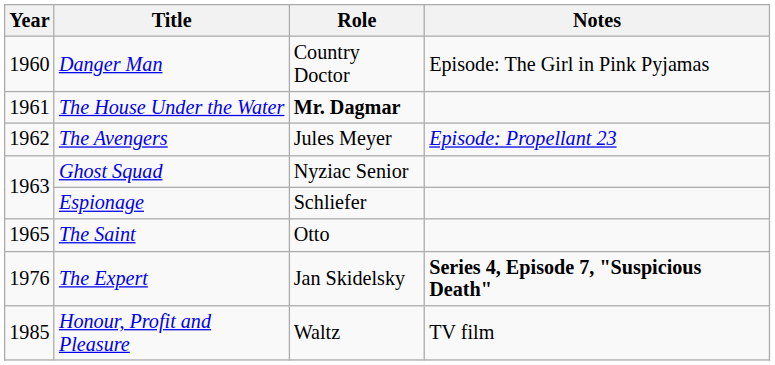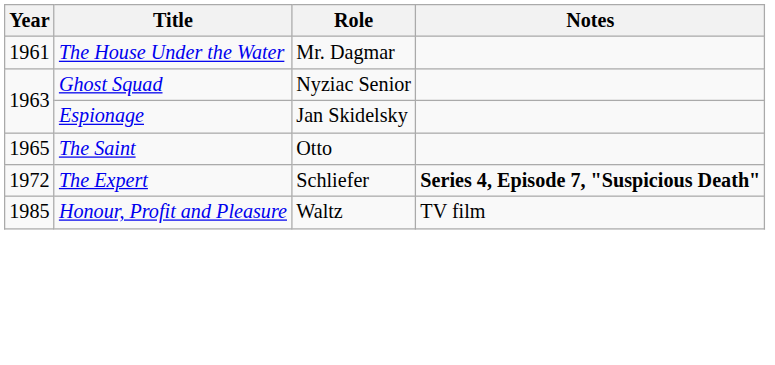- row: 1960 | Danger Man | Country Doctor | Episode: The Girl in Pink Pyjamas
The House Under the Water | Role: bold -> normal
- row: 1962 | The Avengers | Jules Meyer | Episode: Propellant 23
Espionage | Role: Schliefer -> Jan Skidelsky
The Expert | Year: 1976 -> 1972
The Expert | Role: Jan Skidelsky -> Schliefer
